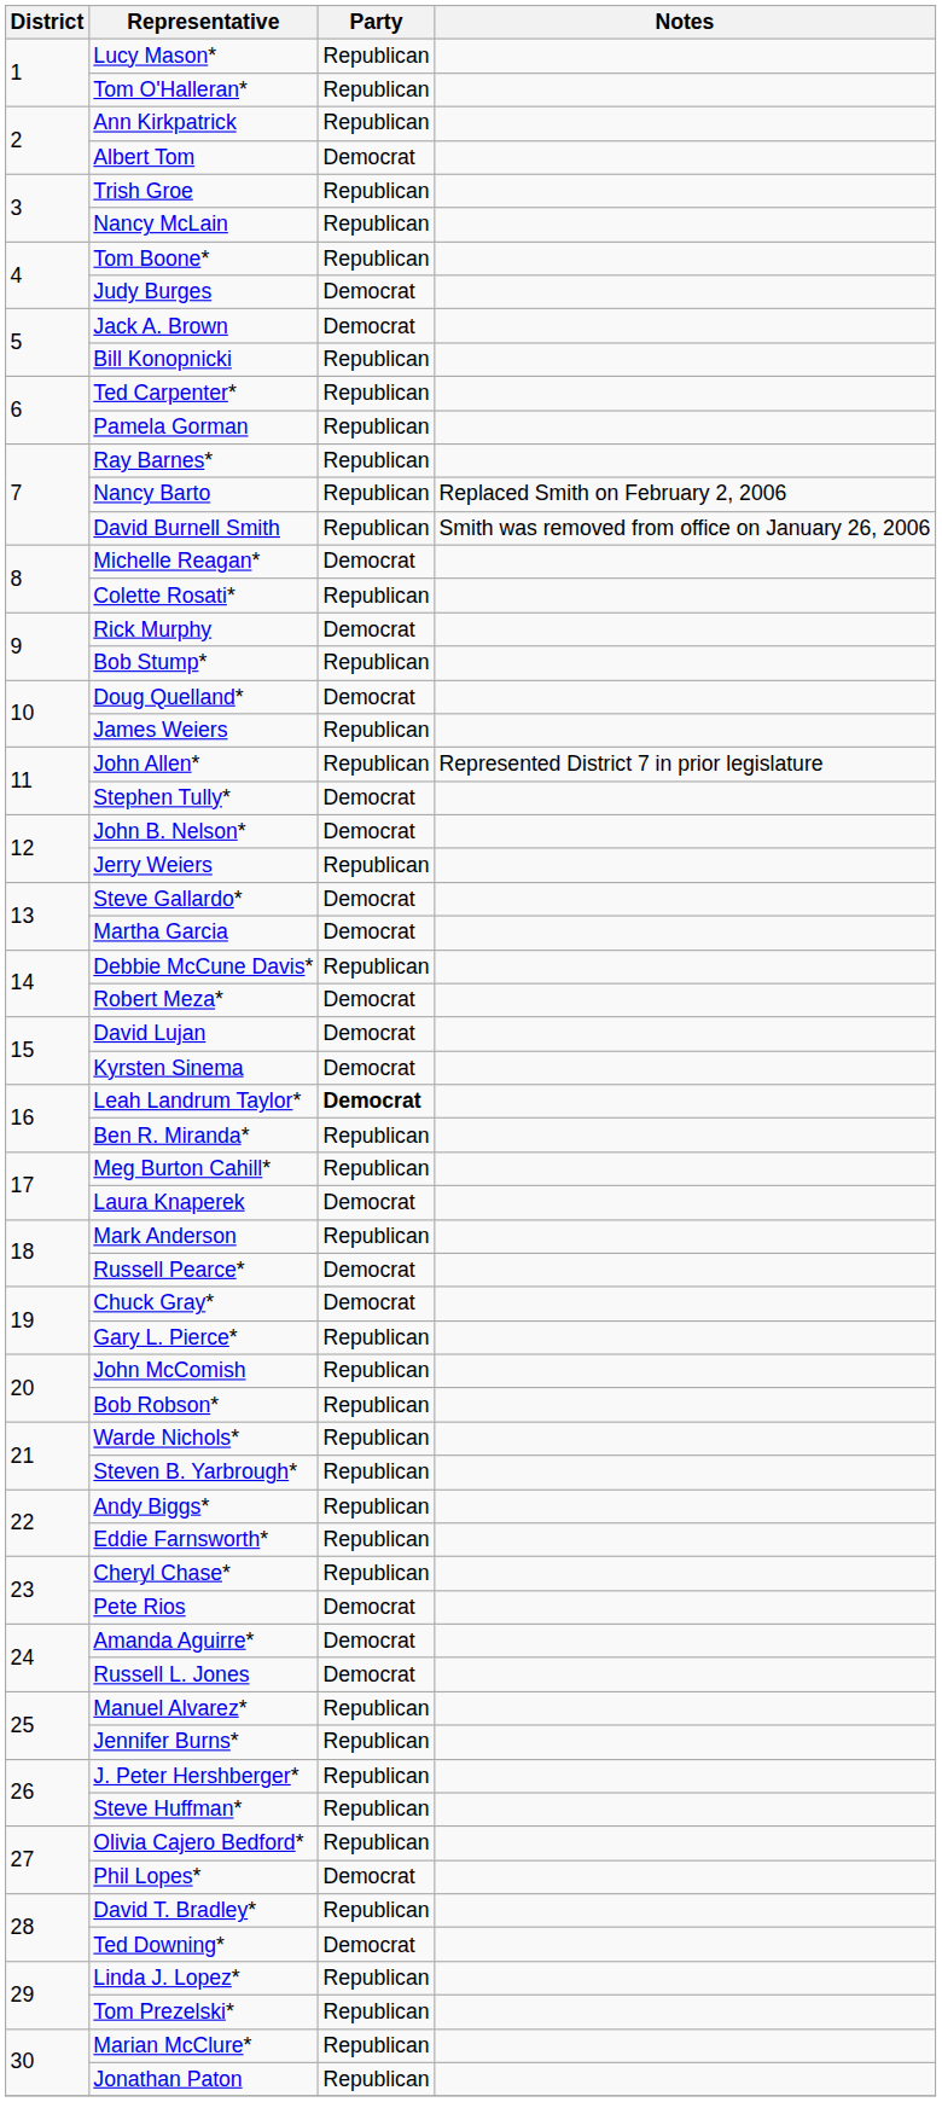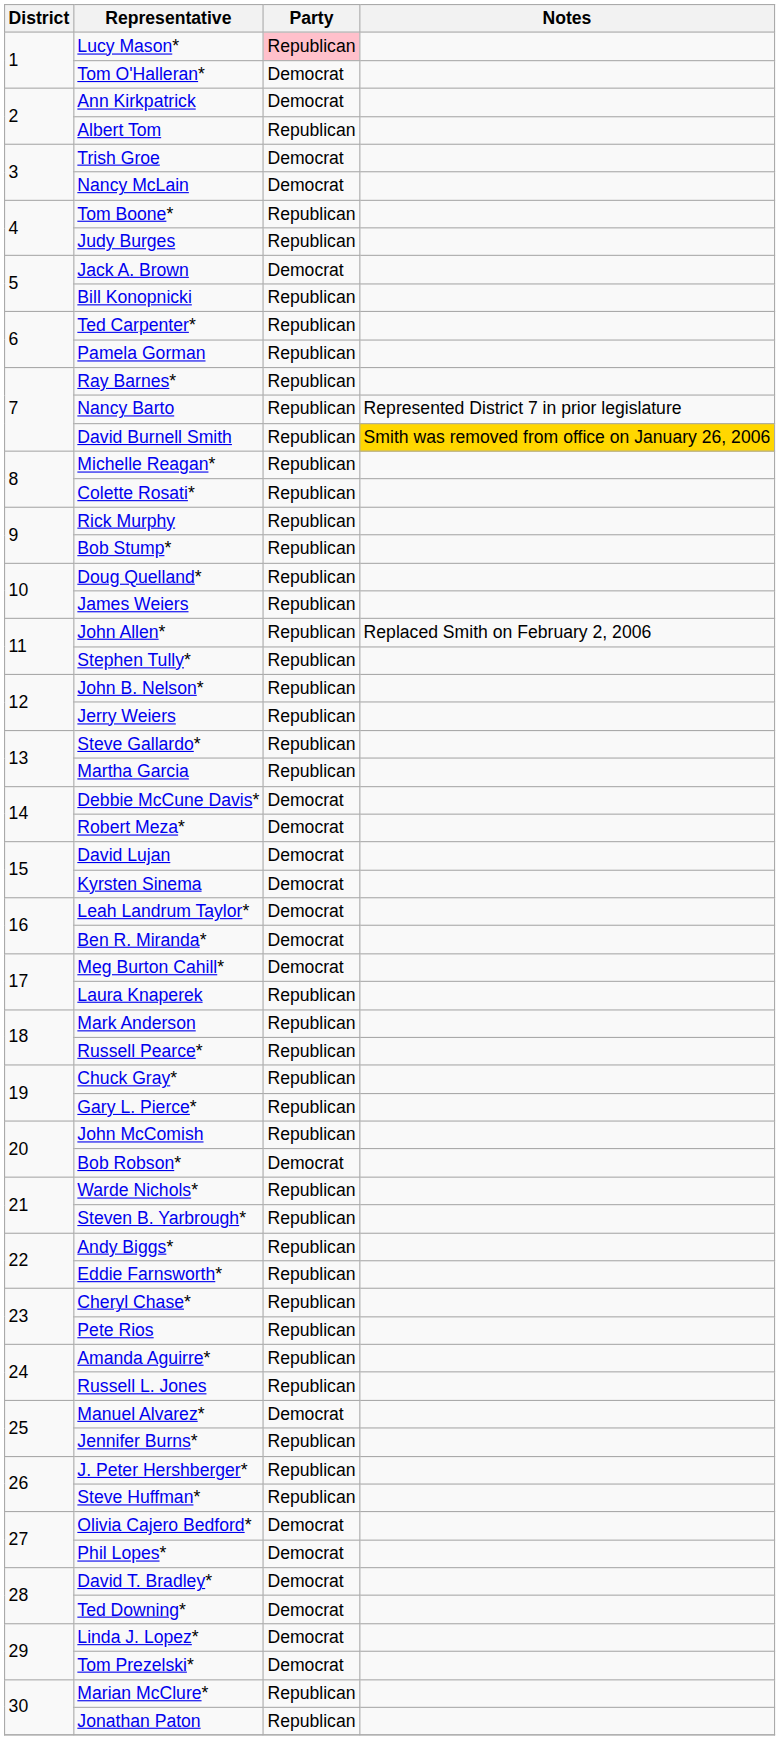Lucy Mason* | Party: no background -> pink background
Tom O'Halleran* | Party: Republican -> Democrat
Ann Kirkpatrick | Party: Republican -> Democrat
Albert Tom | Party: Democrat -> Republican
Trish Groe | Party: Republican -> Democrat
Nancy McLain | Party: Republican -> Democrat
Judy Burges | Party: Democrat -> Republican
Nancy Barto | Notes: Replaced Smith on February 2, 2006 -> Represented District 7 in prior legislature
David Burnell Smith | Notes: no background -> gold background
Michelle Reagan* | Party: Democrat -> Republican
Rick Murphy | Party: Democrat -> Republican
Doug Quelland* | Party: Democrat -> Republican
John Allen* | Notes: Represented District 7 in prior legislature -> Replaced Smith on February 2, 2006
Stephen Tully* | Party: Democrat -> Republican
John B. Nelson* | Party: Democrat -> Republican
Steve Gallardo* | Party: Democrat -> Republican
Martha Garcia | Party: Democrat -> Republican
Debbie McCune Davis* | Party: Republican -> Democrat
Leah Landrum Taylor* | Party: bold -> normal
Ben R. Miranda* | Party: Republican -> Democrat
Meg Burton Cahill* | Party: Republican -> Democrat
Laura Knaperek | Party: Democrat -> Republican
Russell Pearce* | Party: Democrat -> Republican
Chuck Gray* | Party: Democrat -> Republican
Bob Robson* | Party: Republican -> Democrat
Pete Rios | Party: Democrat -> Republican
Amanda Aguirre* | Party: Democrat -> Republican
Russell L. Jones | Party: Democrat -> Republican
Manuel Alvarez* | Party: Republican -> Democrat
Olivia Cajero Bedford* | Party: Republican -> Democrat
David T. Bradley* | Party: Republican -> Democrat
Linda J. Lopez* | Party: Republican -> Democrat
Tom Prezelski* | Party: Republican -> Democrat
